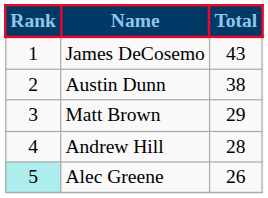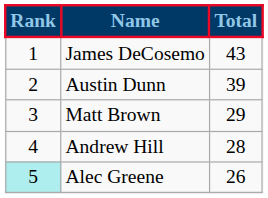Austin Dunn | Total: 38 -> 39
